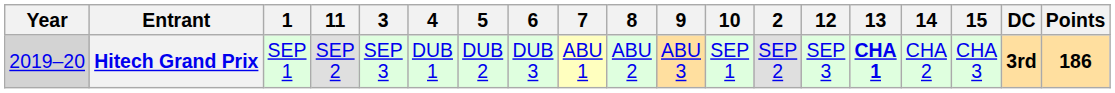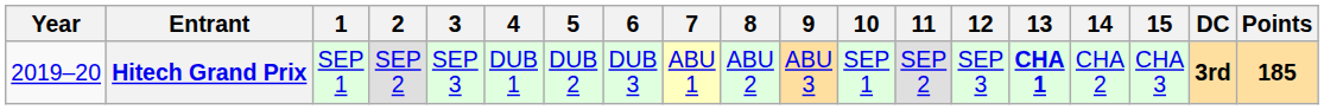columns swapped: 2 <-> 11
Hitech Grand Prix | Year: lightgrey background -> no background
Hitech Grand Prix | Points: 186 -> 185
